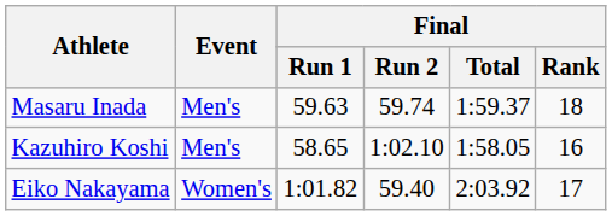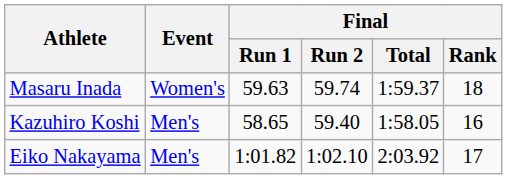Masaru Inada | Event: Men's -> Women's
Kazuhiro Koshi | Final / Run 2: 1:02.10 -> 59.40
Eiko Nakayama | Event: Women's -> Men's
Eiko Nakayama | Final / Run 2: 59.40 -> 1:02.10
